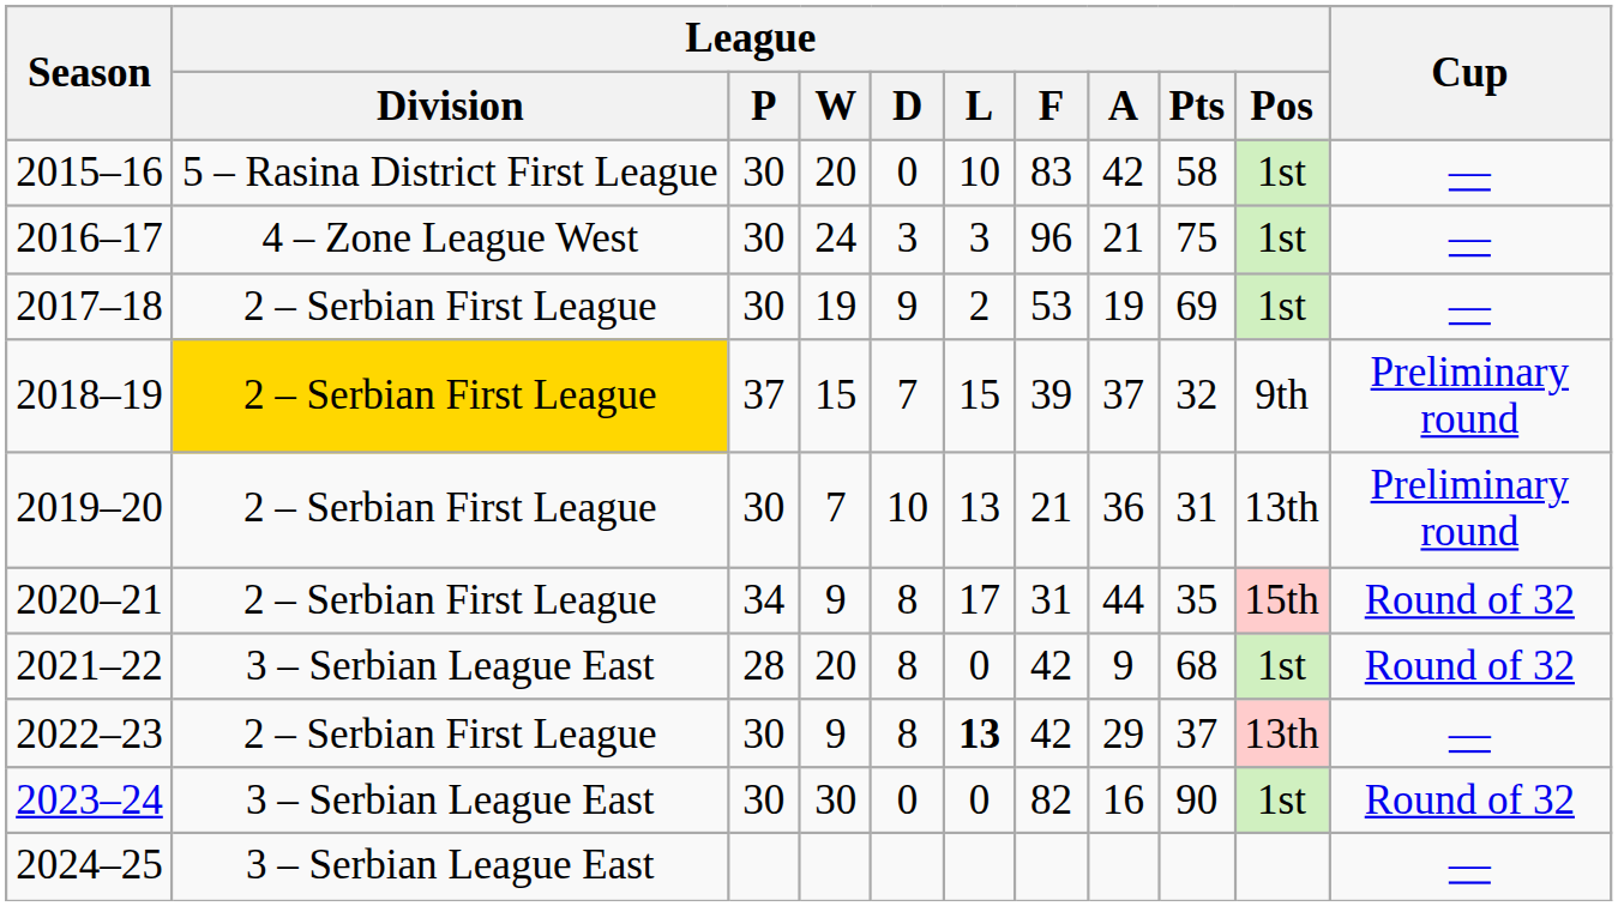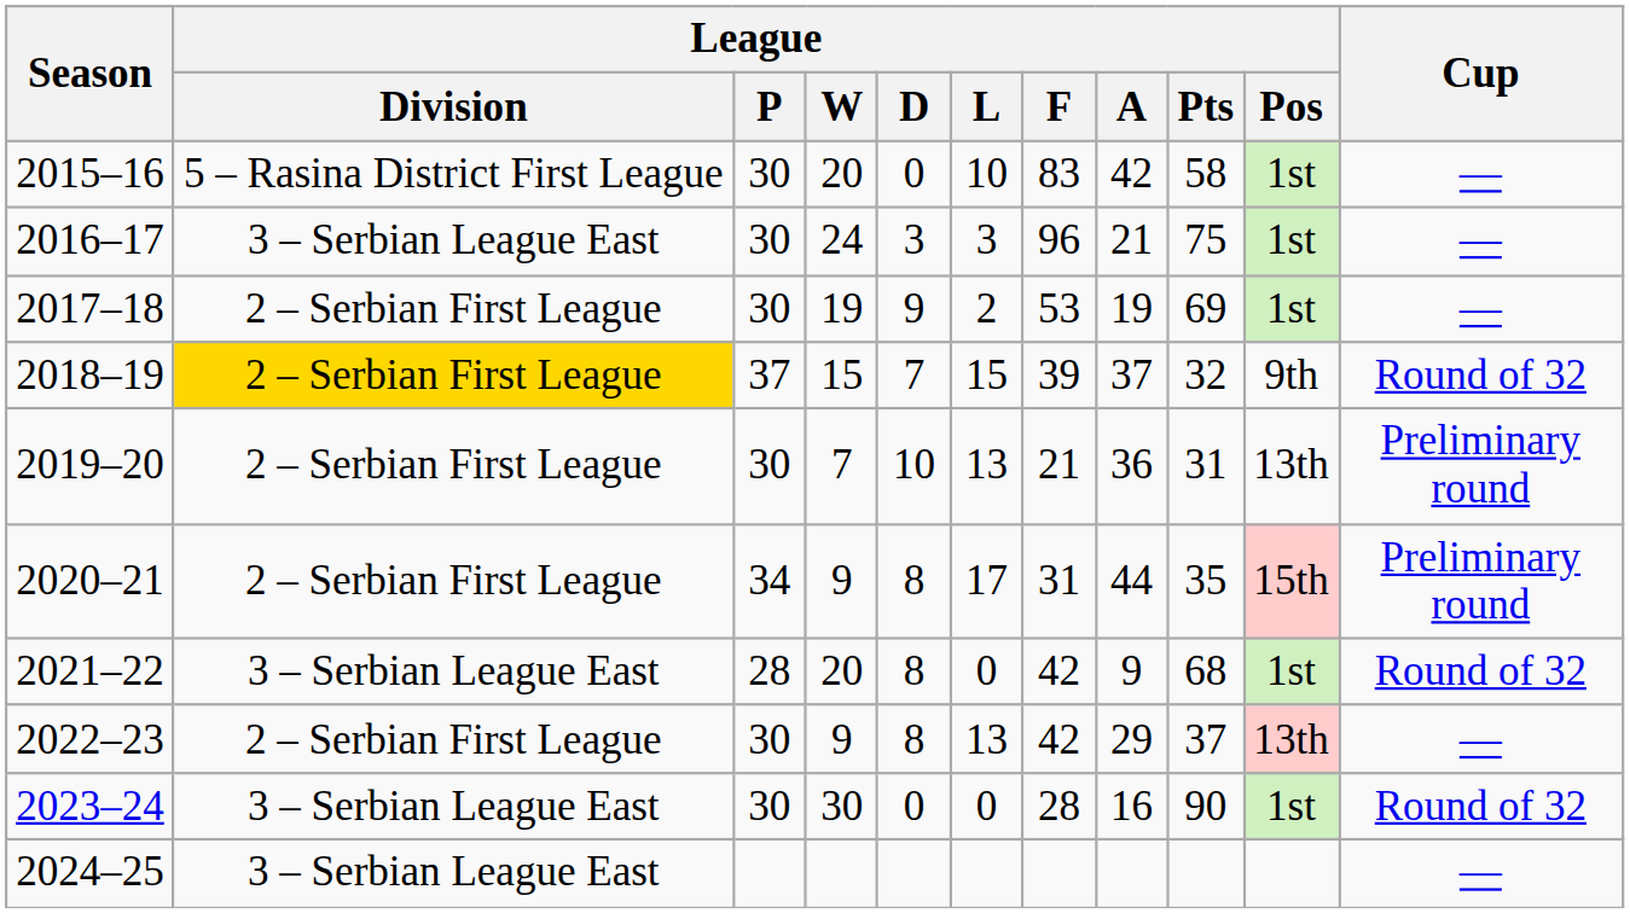2016–17 | League / Division: 4 – Zone League West -> 3 – Serbian League East
2018–19 | Cup: Preliminary round -> Round of 32
2020–21 | Cup: Round of 32 -> Preliminary round
2022–23 | League / L: bold -> normal
2023–24 | League / F: 82 -> 28
